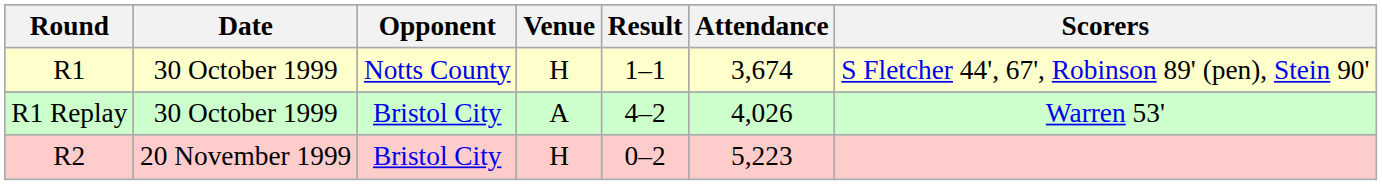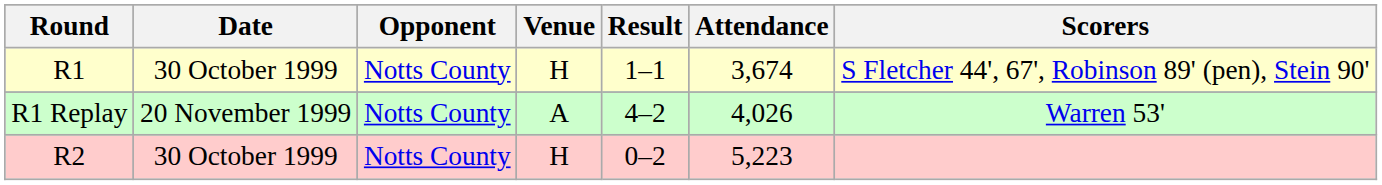R1 Replay | Date: 30 October 1999 -> 20 November 1999
R1 Replay | Opponent: Bristol City -> Notts County
R2 | Date: 20 November 1999 -> 30 October 1999
R2 | Opponent: Bristol City -> Notts County
